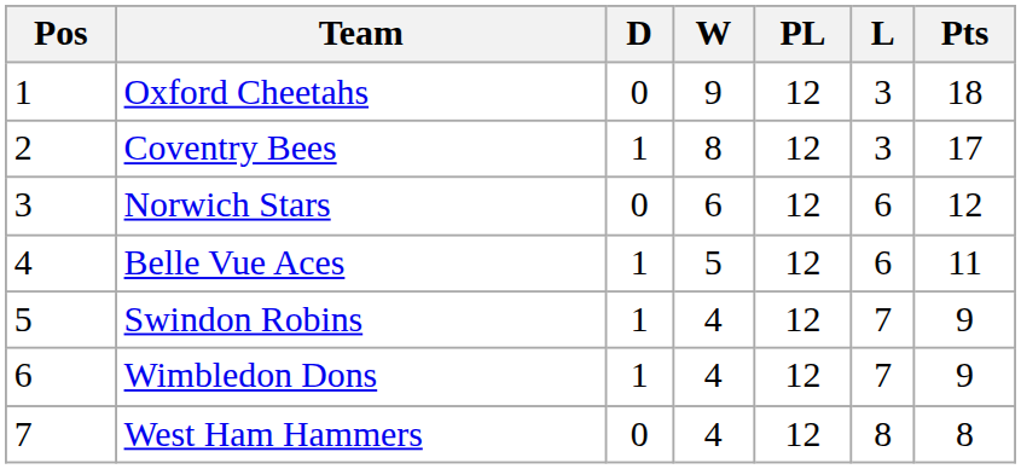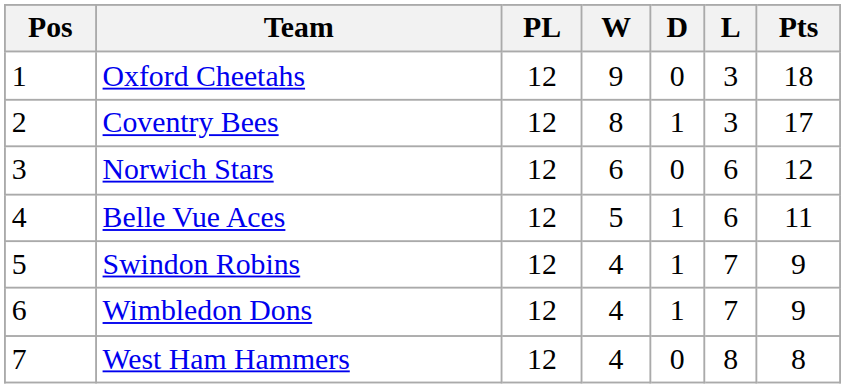columns swapped: PL <-> D
